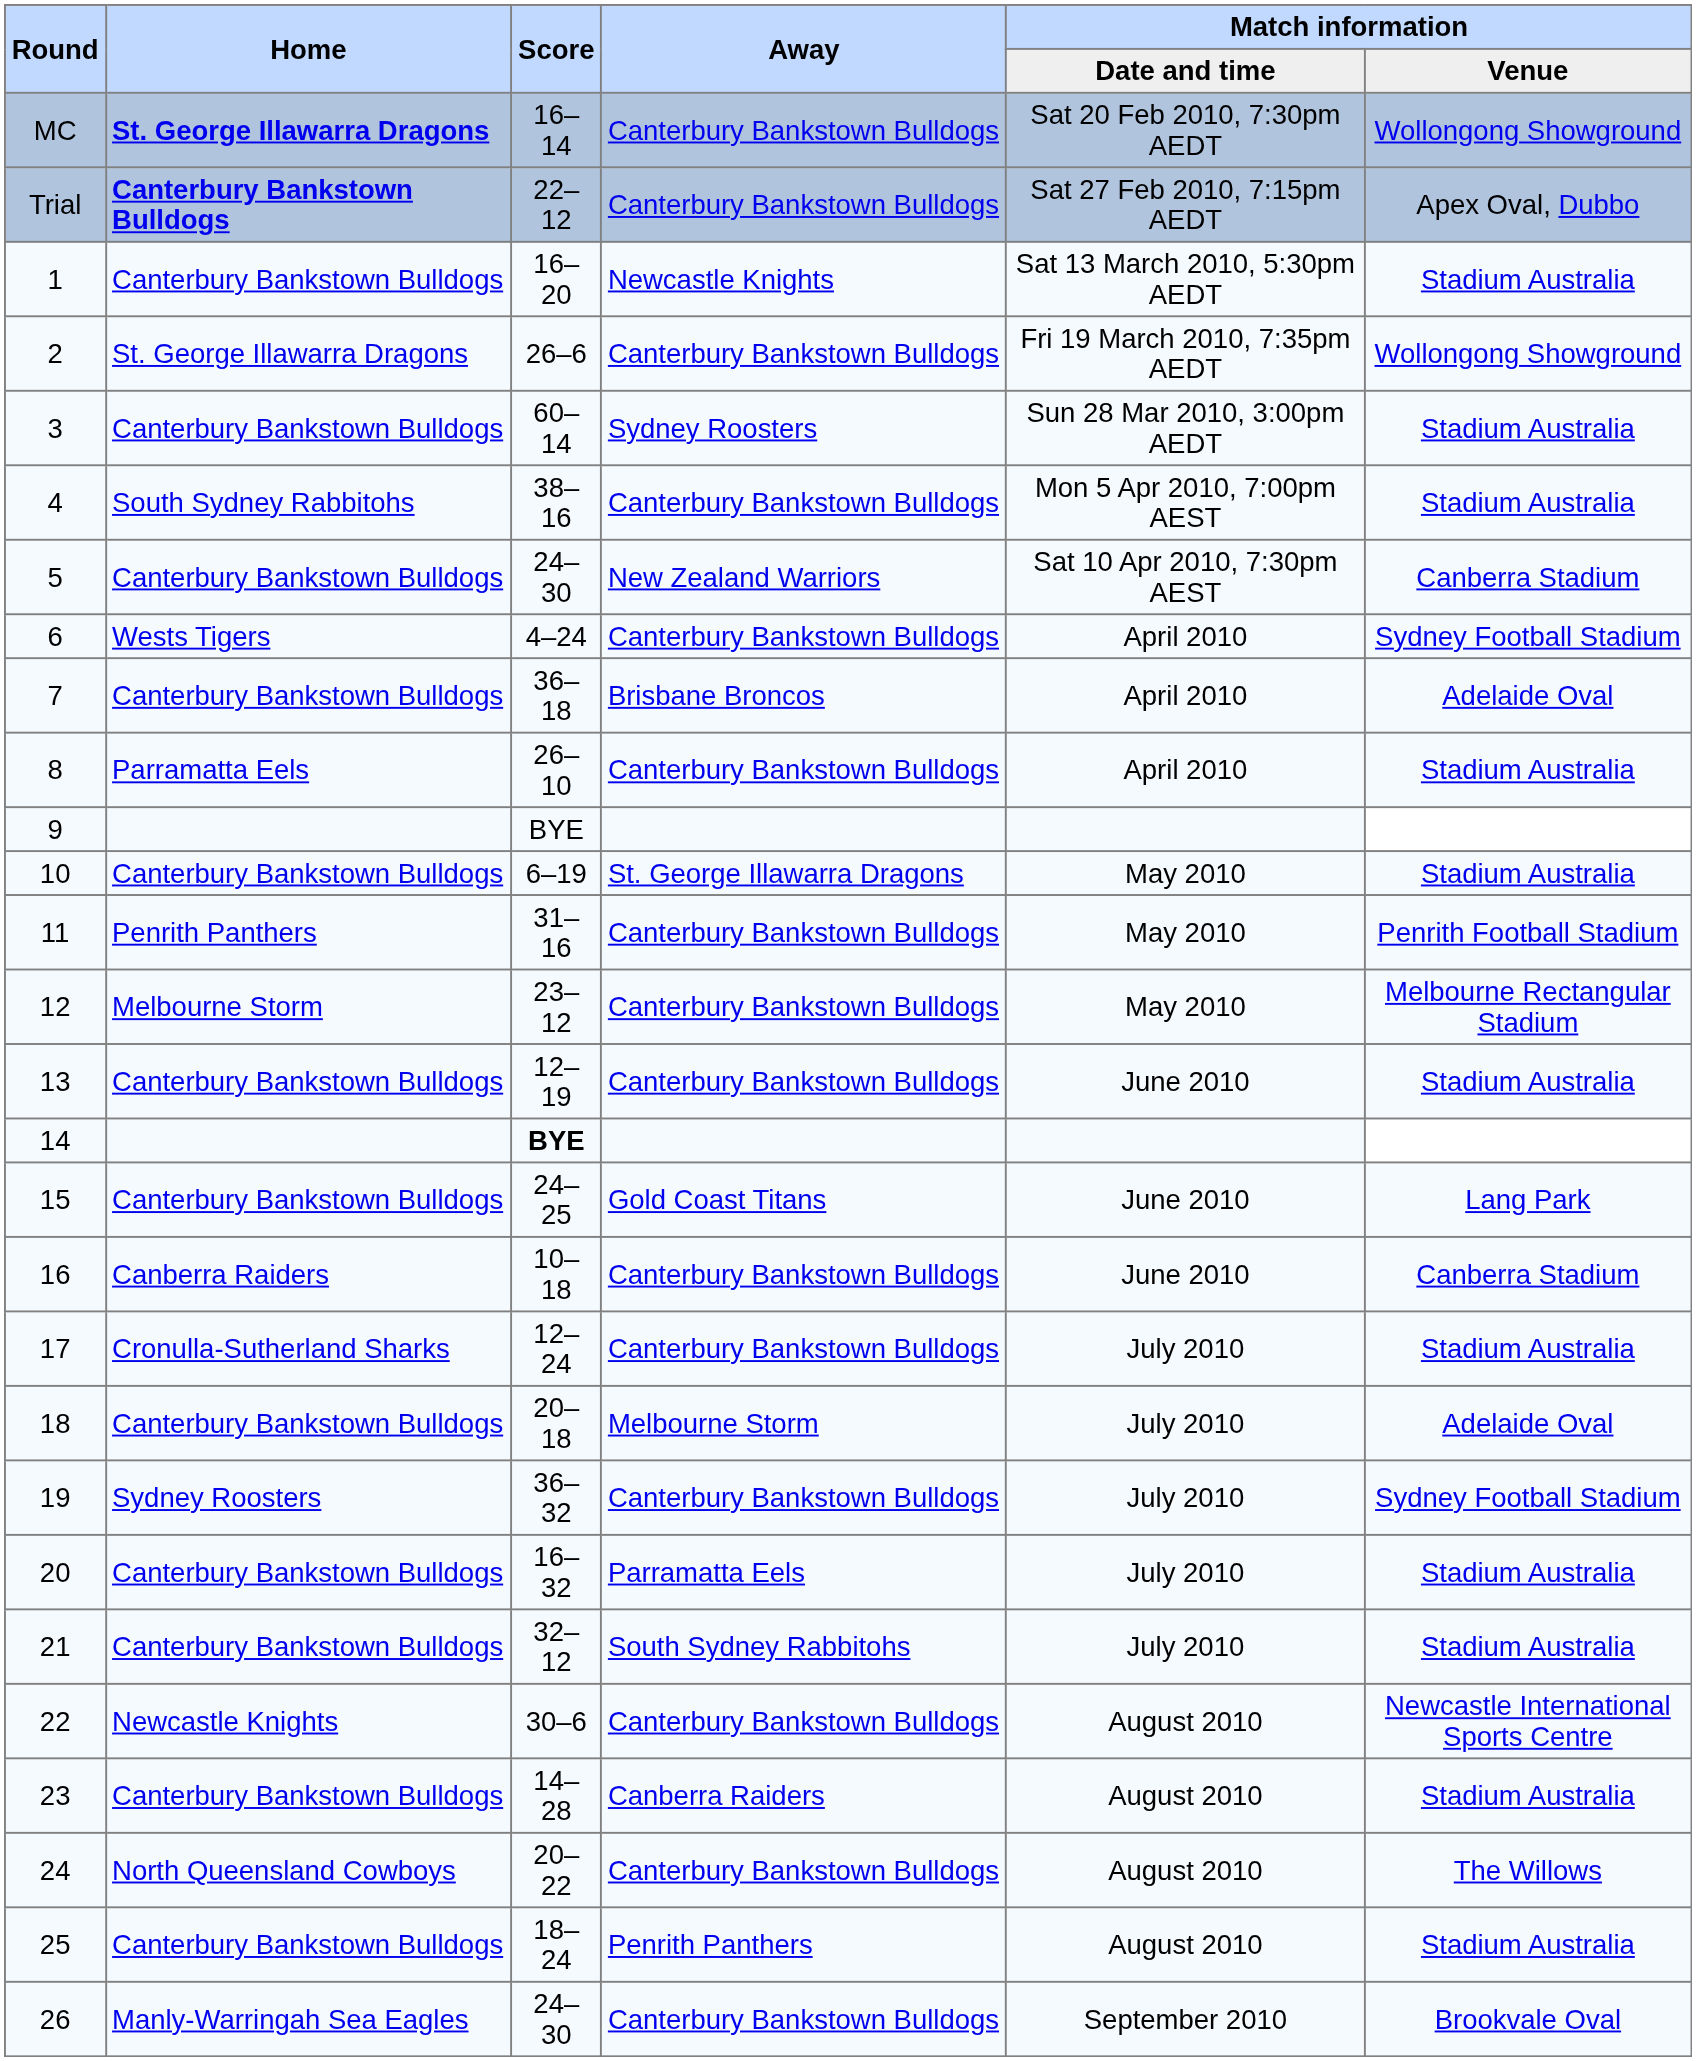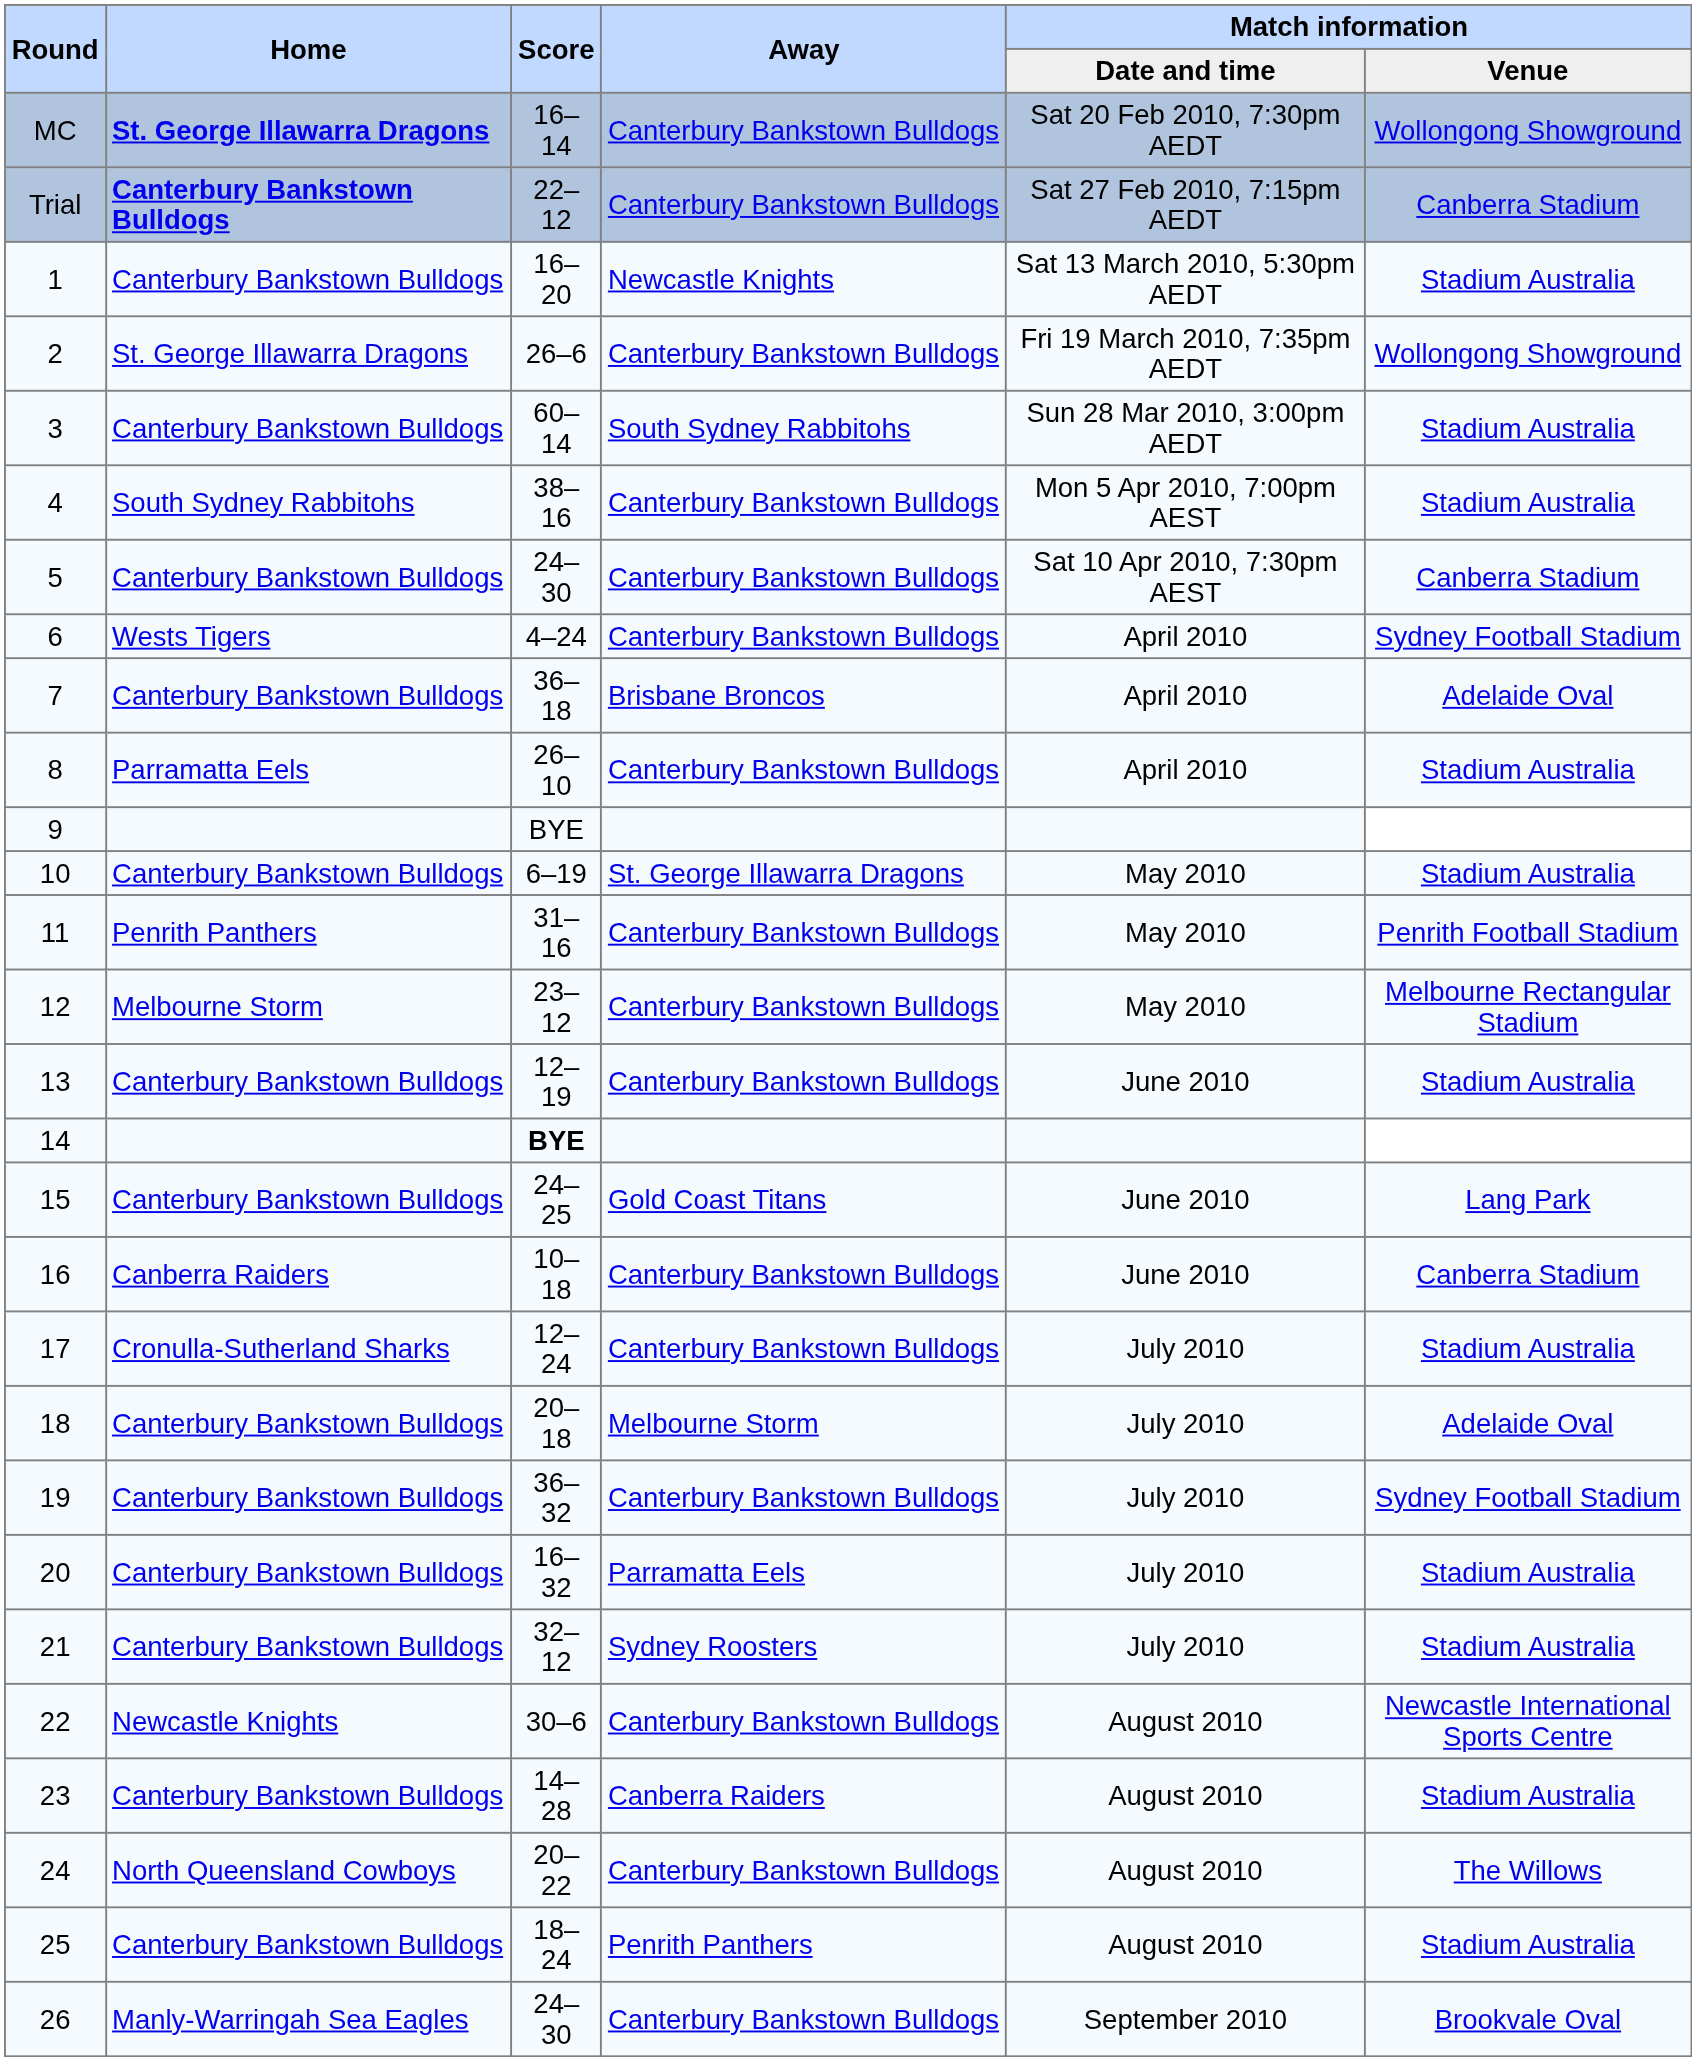Trial | Match information / Venue: Apex Oval, Dubbo -> Canberra Stadium
3 | Away: Sydney Roosters -> South Sydney Rabbitohs
5 | Away: New Zealand Warriors -> Canterbury Bankstown Bulldogs
19 | Home: Sydney Roosters -> Canterbury Bankstown Bulldogs
21 | Away: South Sydney Rabbitohs -> Sydney Roosters
